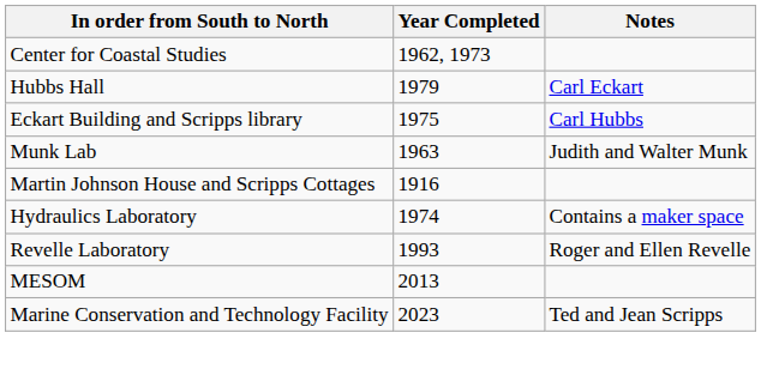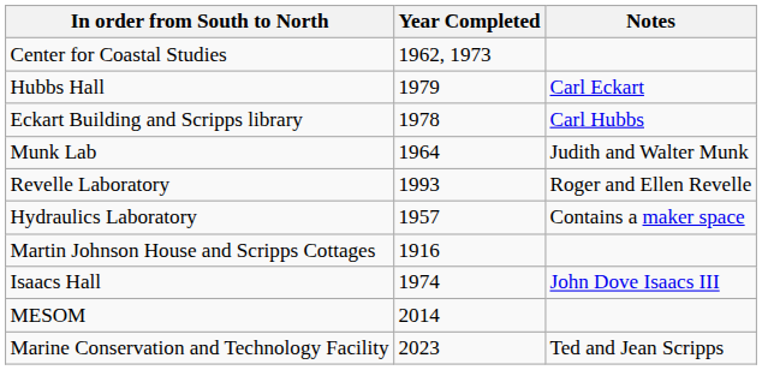Eckart Building and Scripps library | Year Completed: 1975 -> 1978
Munk Lab | Year Completed: 1963 -> 1964
rows swapped: Revelle Laboratory <-> Martin Johnson House and Scripps Cottages
Hydraulics Laboratory | Year Completed: 1974 -> 1957
+ row: Isaacs Hall | 1974 | John Dove Isaacs III
MESOM | Year Completed: 2013 -> 2014
